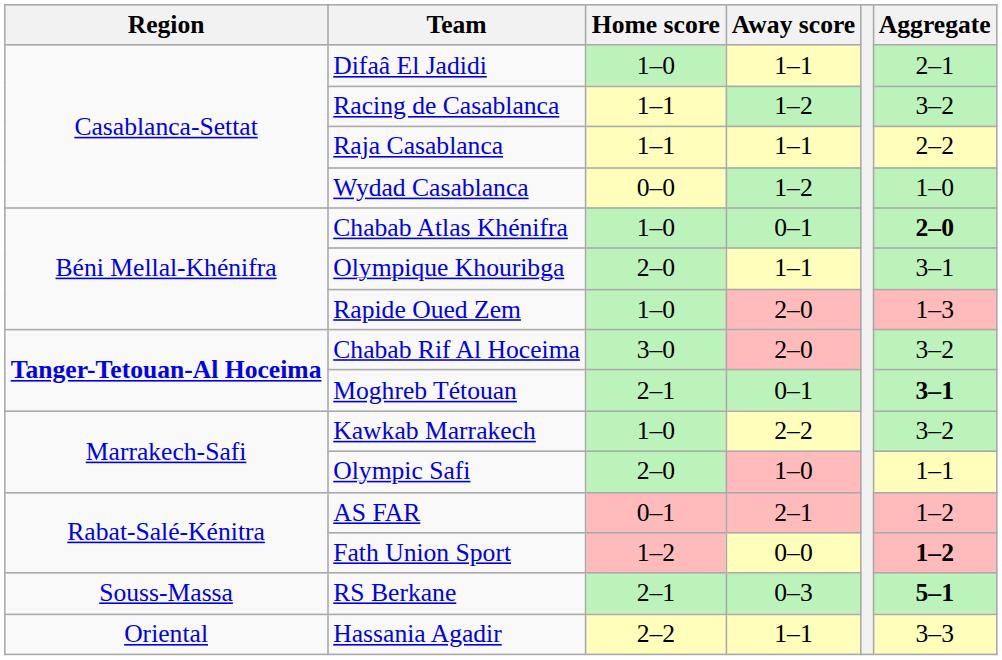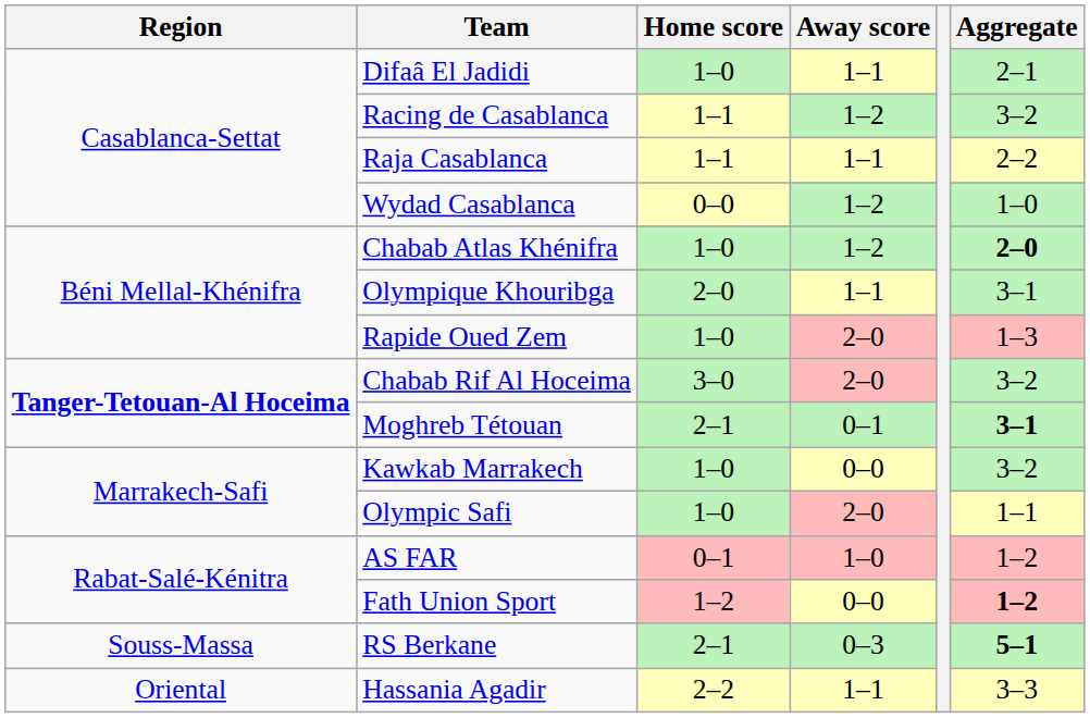Chabab Atlas Khénifra | Away score: 0–1 -> 1–2
Kawkab Marrakech | Away score: 2–2 -> 0–0
Olympic Safi | Home score: 2–0 -> 1–0
Olympic Safi | Away score: 1–0 -> 2–0
AS FAR | Away score: 2–1 -> 1–0
